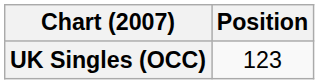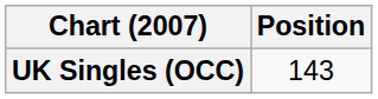UK Singles (OCC) | Position: 123 -> 143
